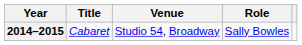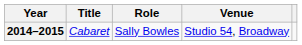columns swapped: Role <-> Venue
